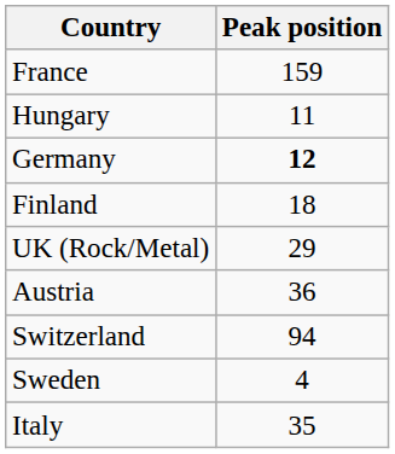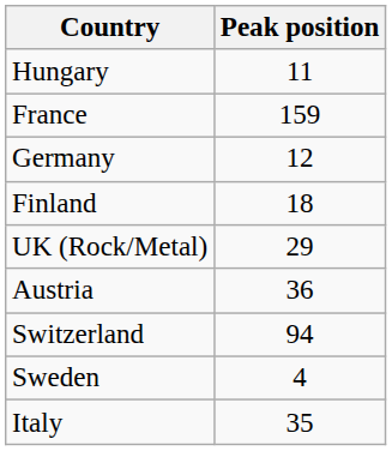rows swapped: France <-> Hungary
Germany | Peak position: bold -> normal
